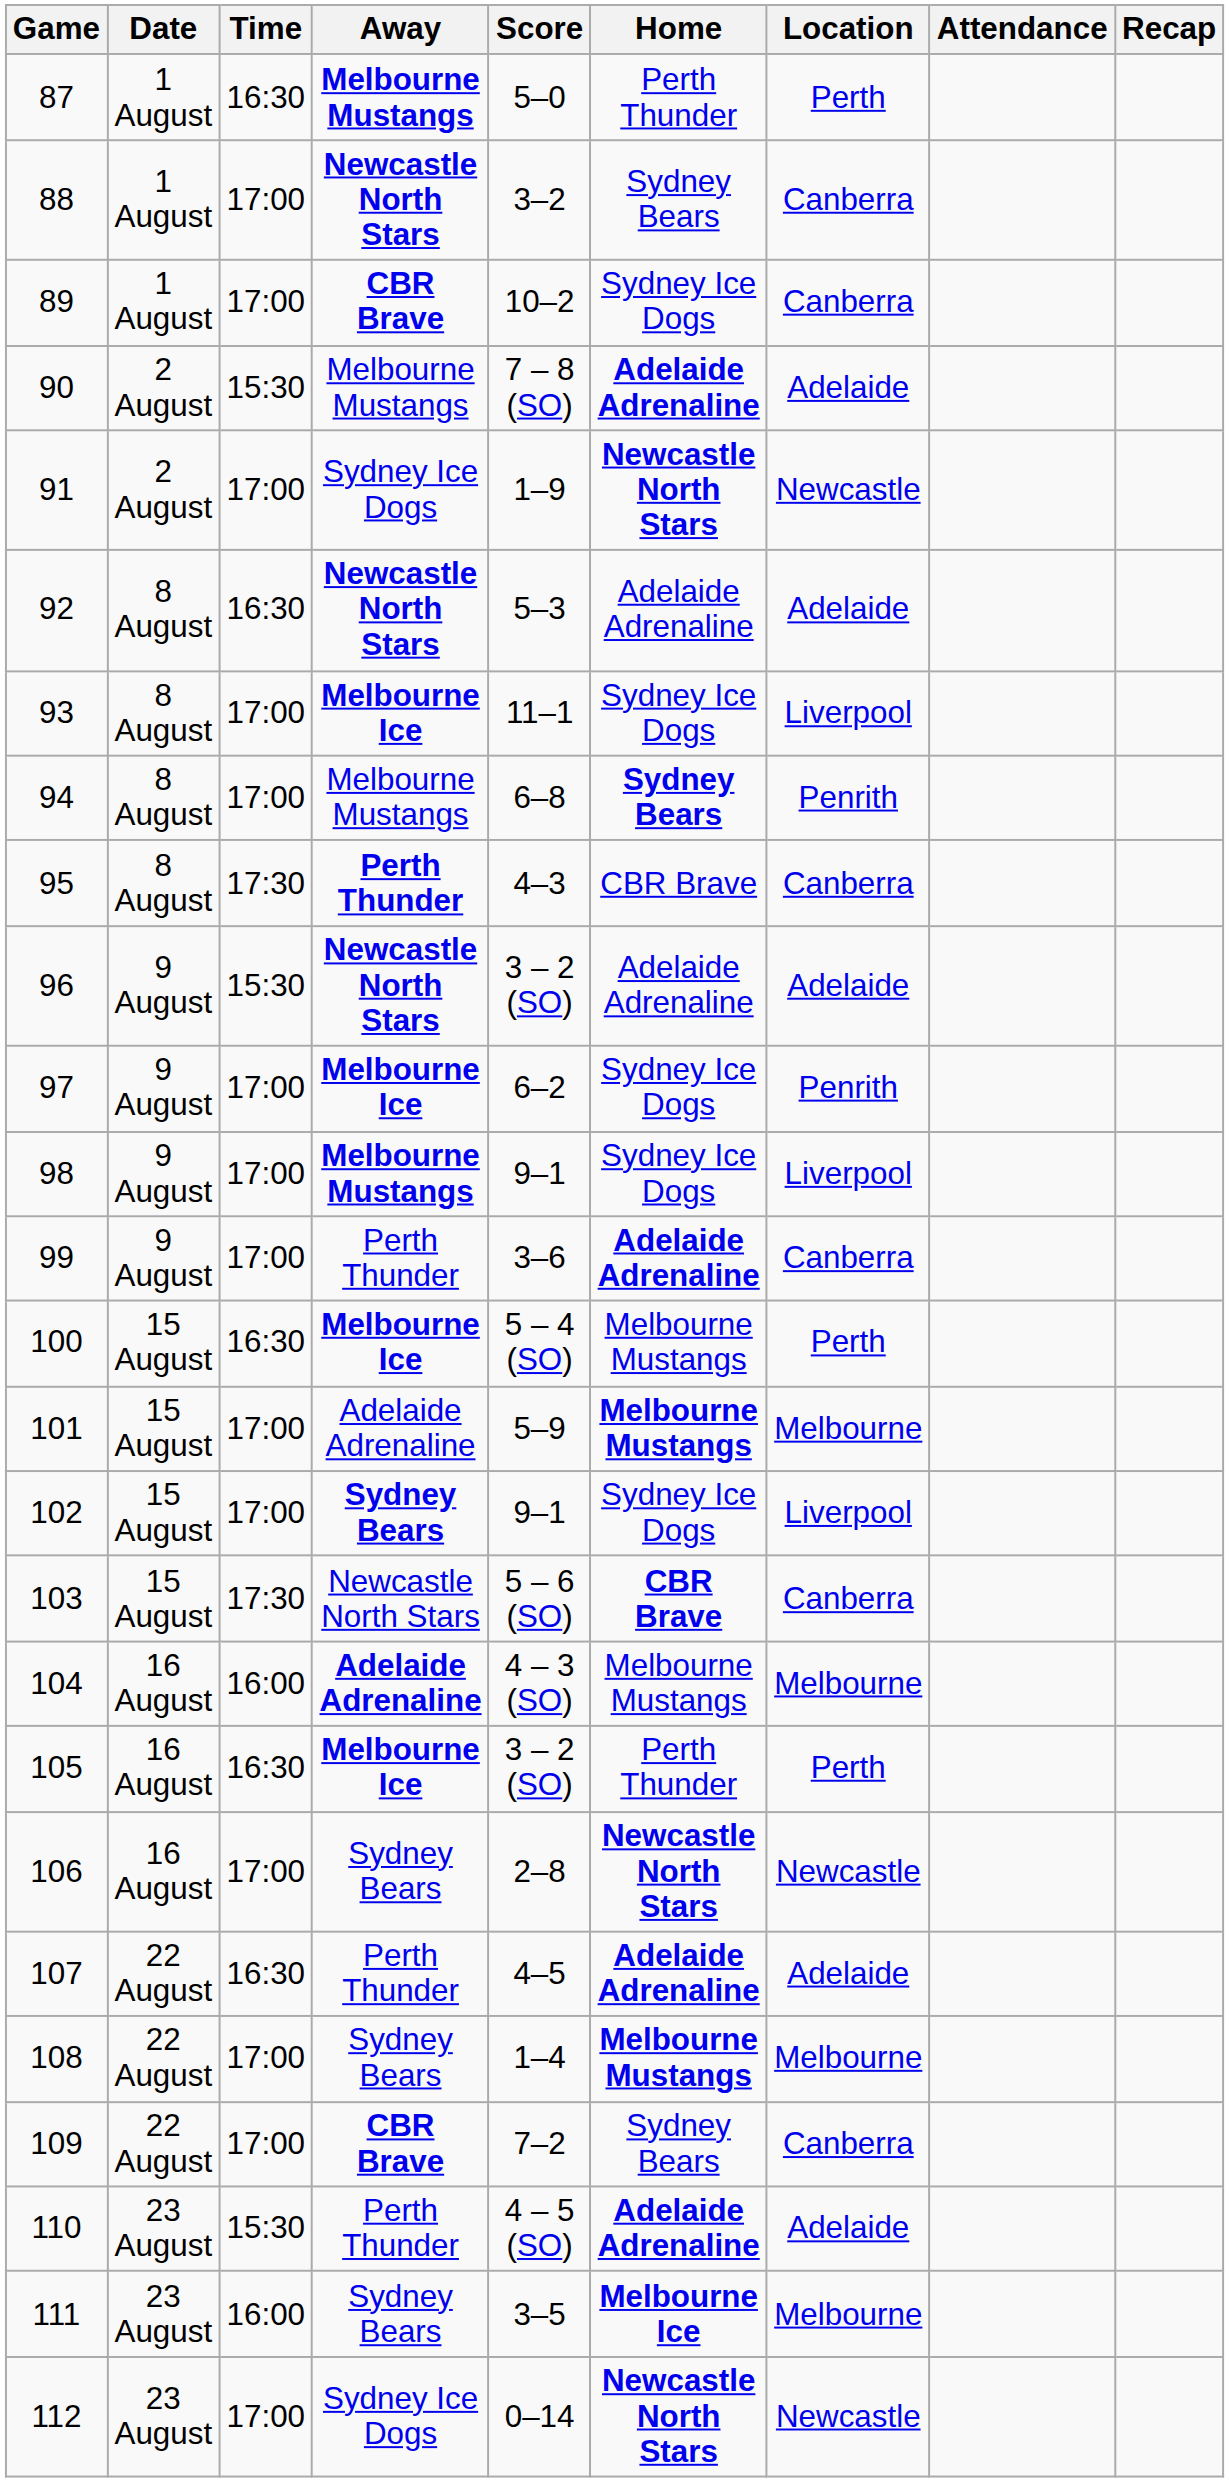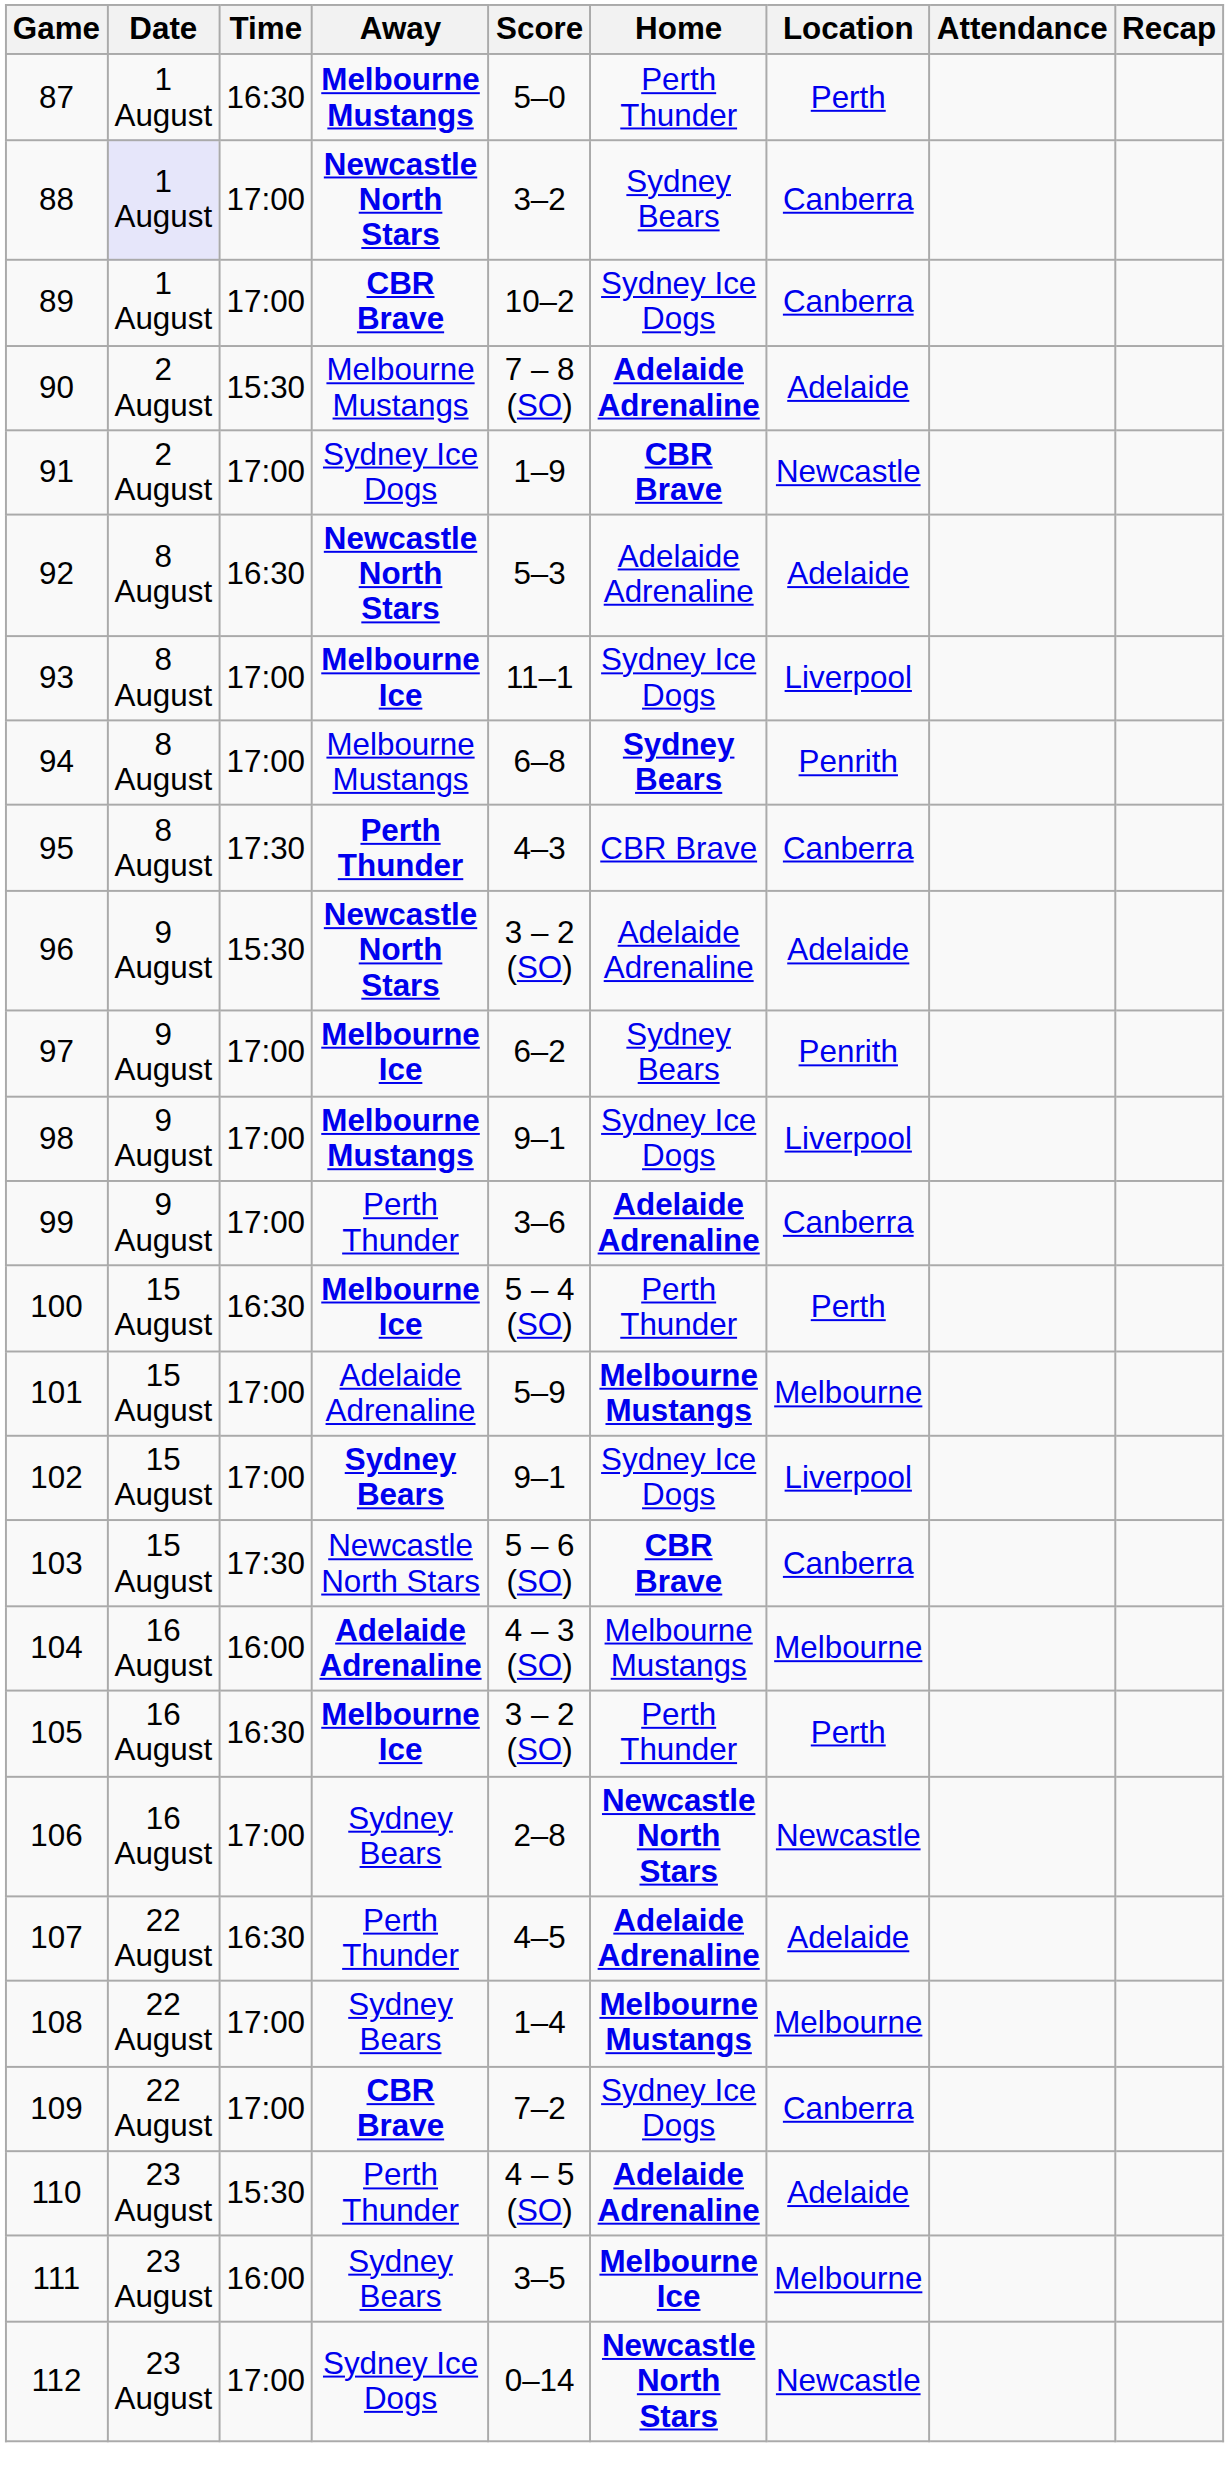88 | Date: no background -> lavender background
91 | Home: Newcastle North Stars -> CBR Brave
97 | Home: Sydney Ice Dogs -> Sydney Bears
100 | Home: Melbourne Mustangs -> Perth Thunder
109 | Home: Sydney Bears -> Sydney Ice Dogs
